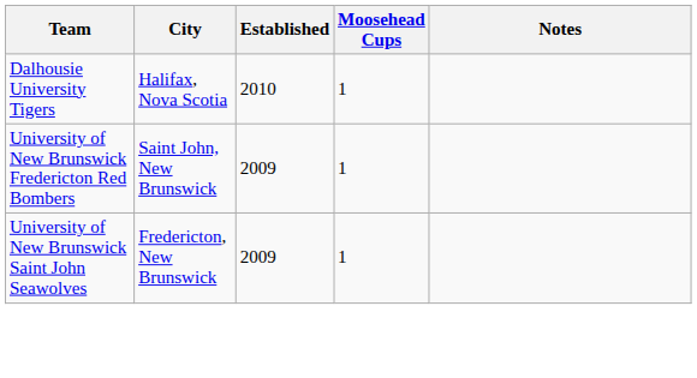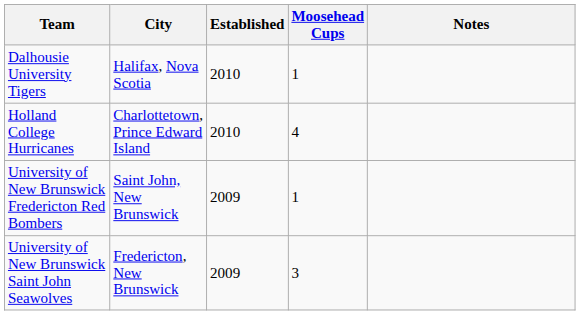+ row: Holland College Hurricanes | Charlottetown, Prince Edward Island | 2010 | 4
University of New Brunswick Saint John Seawolves | Moosehead Cups: 1 -> 3
